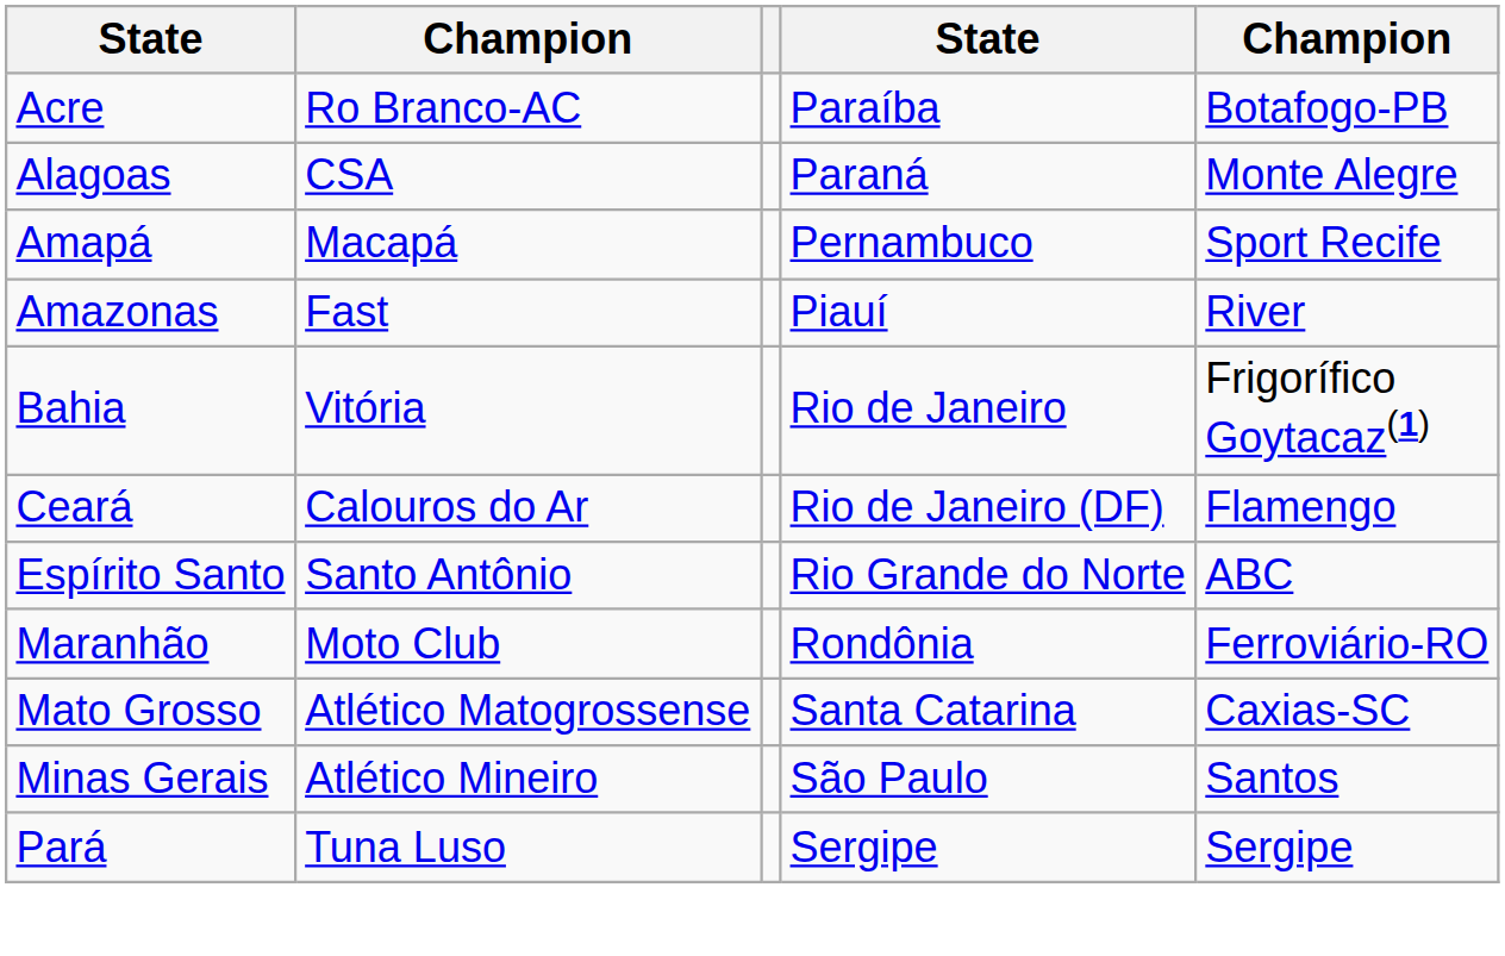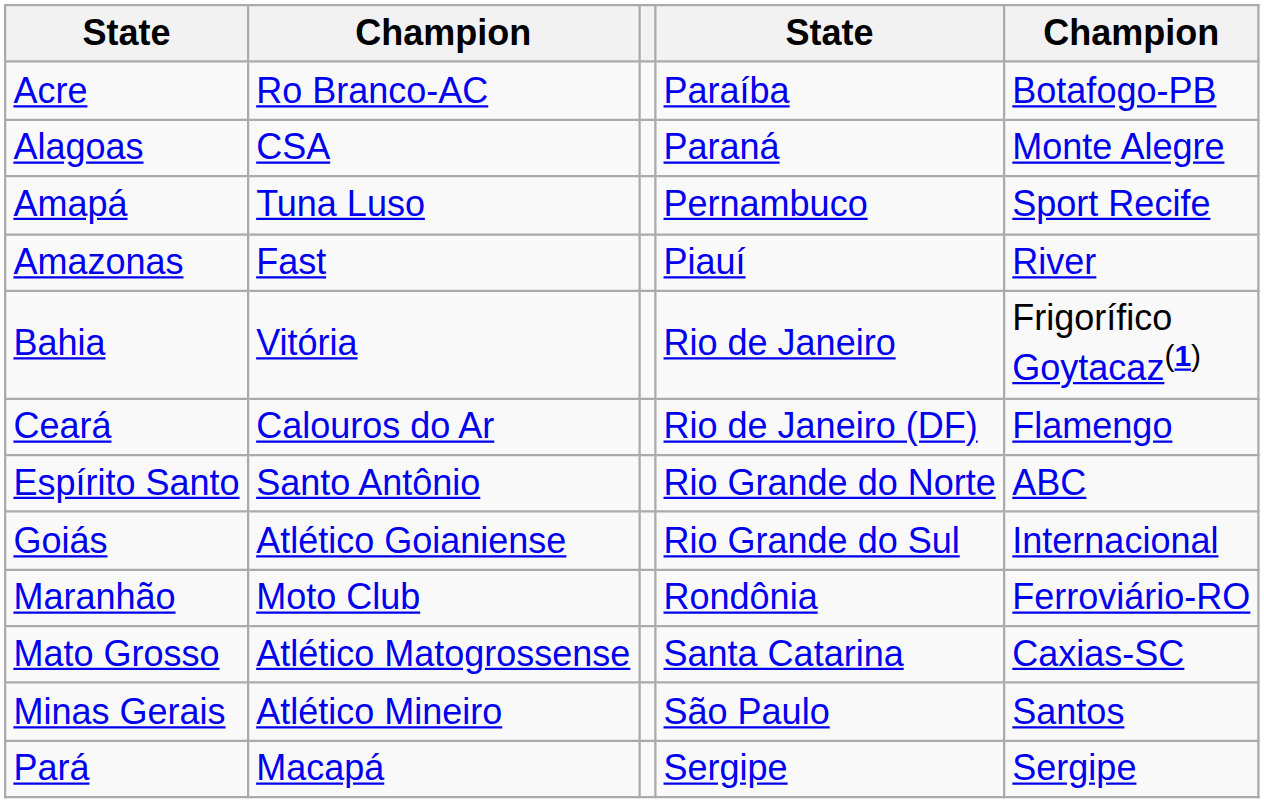Amapá | column 2: Macapá -> Tuna Luso
+ row: Goiás | Atlético Goianiense | Rio Grande do Sul | Internacional
Pará | column 2: Tuna Luso -> Macapá
